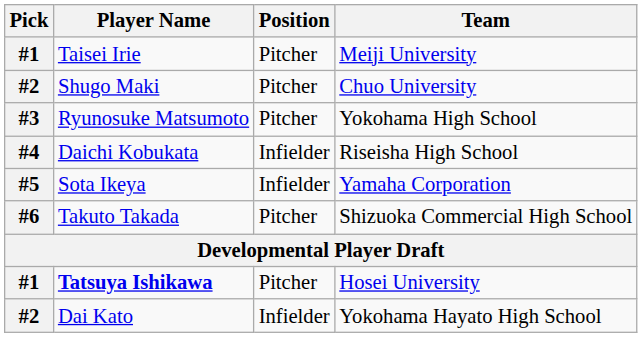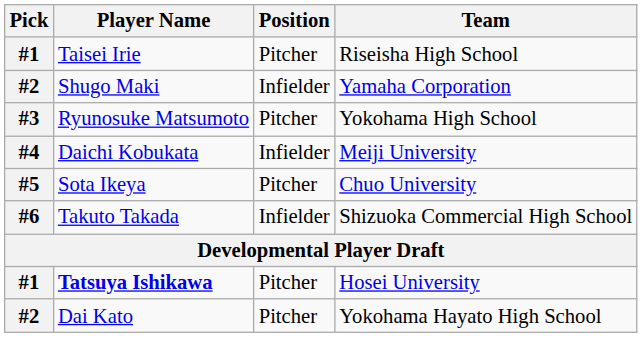Taisei Irie | Team: Meiji University -> Riseisha High School
Shugo Maki | Position: Pitcher -> Infielder
Shugo Maki | Team: Chuo University -> Yamaha Corporation
Daichi Kobukata | Team: Riseisha High School -> Meiji University
Sota Ikeya | Position: Infielder -> Pitcher
Sota Ikeya | Team: Yamaha Corporation -> Chuo University
Takuto Takada | Position: Pitcher -> Infielder
Dai Kato | Position: Infielder -> Pitcher
